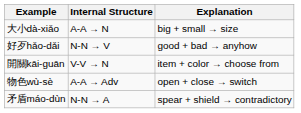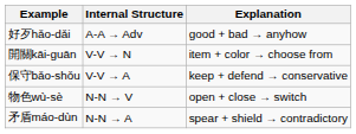- row: 大小dà-xiǎo | A-A → N | big + small → size
好歹hǎo-dǎi | Internal Structure: N-N → V -> A-A → Adv
+ row: 保守bǎo-shǒu | V-V → A | keep + defend → conservative
物色wù-sè | Internal Structure: A-A → Adv -> N-N → V
